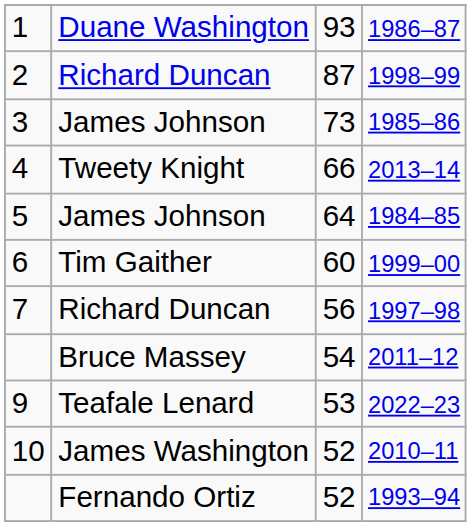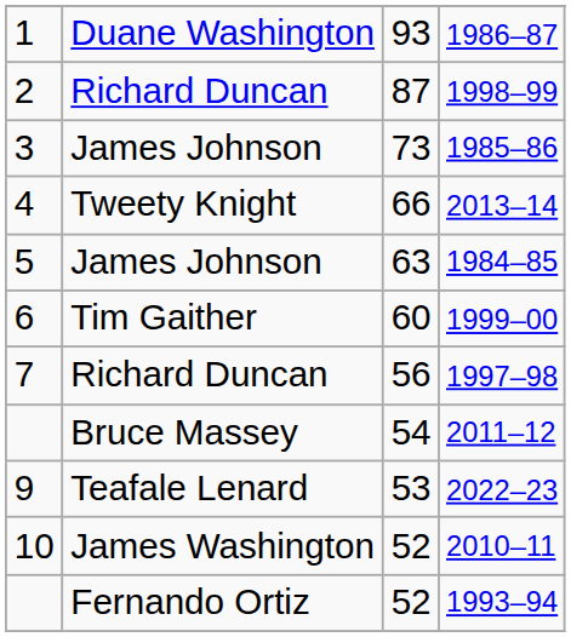1984–85 | column 3: 64 -> 63
